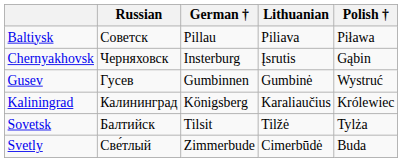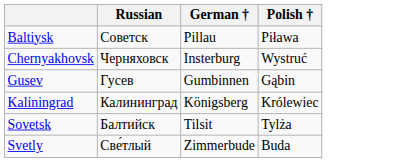- column: Lithuanian | Piliava | Įsrutis | Gumbinė | Karaliaučius | Tilžė | Cimerbūdė
Chernyakhovsk | Polish †: Gąbin -> Wystruć
Gusev | Polish †: Wystruć -> Gąbin
